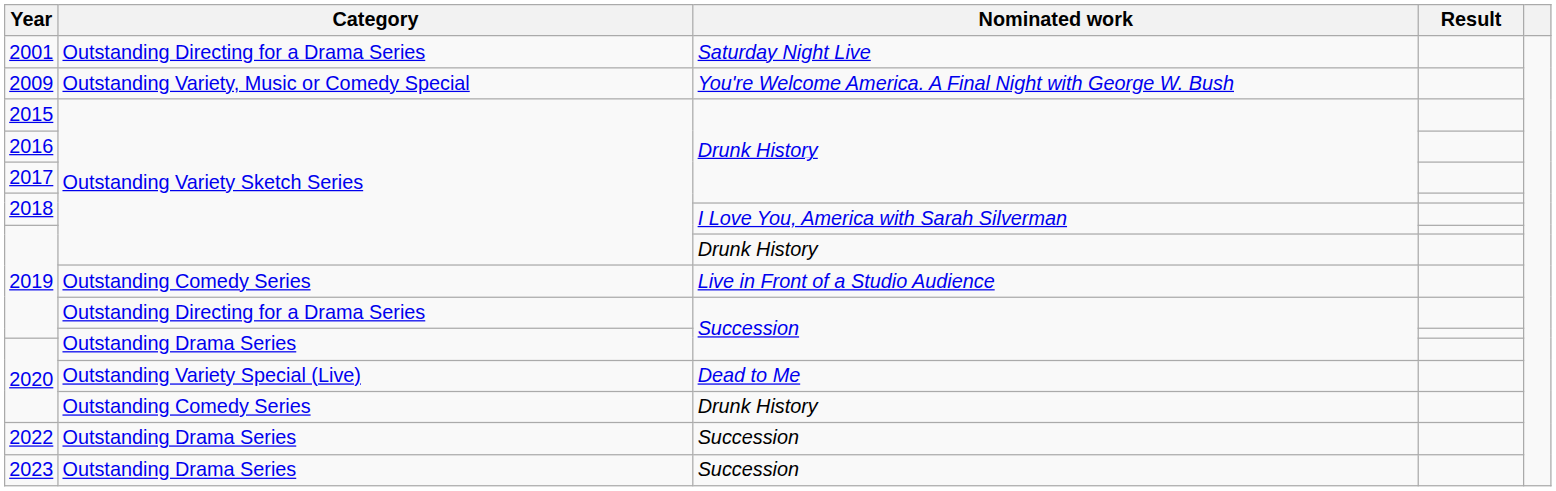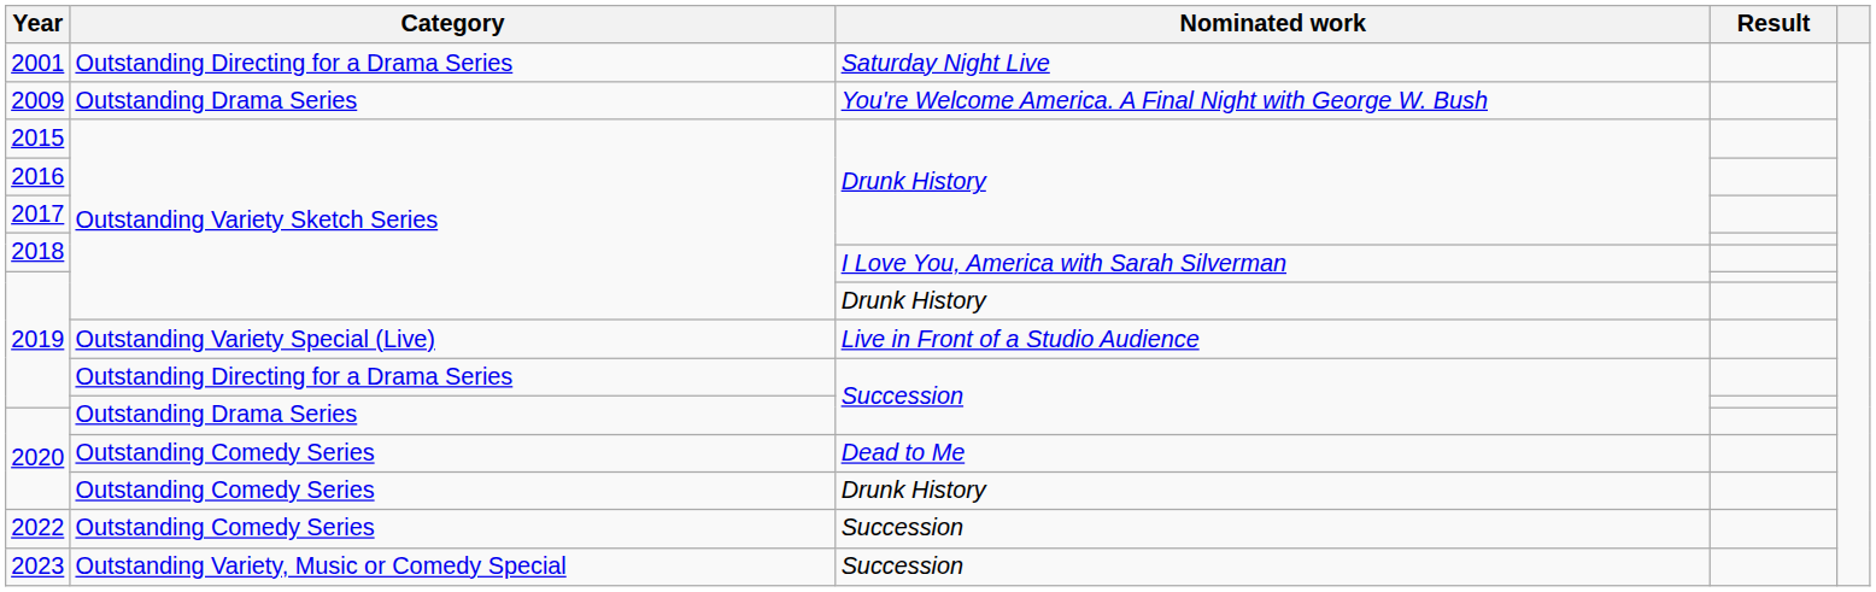2009 | Category: Outstanding Variety, Music or Comedy Special -> Outstanding Drama Series
2019 / Live in Front of a Studio Audience | Category: Outstanding Comedy Series -> Outstanding Variety Special (Live)
2020 / Dead to Me | Category: Outstanding Variety Special (Live) -> Outstanding Comedy Series
2022 | Category: Outstanding Drama Series -> Outstanding Comedy Series
2023 | Category: Outstanding Drama Series -> Outstanding Variety, Music or Comedy Special
